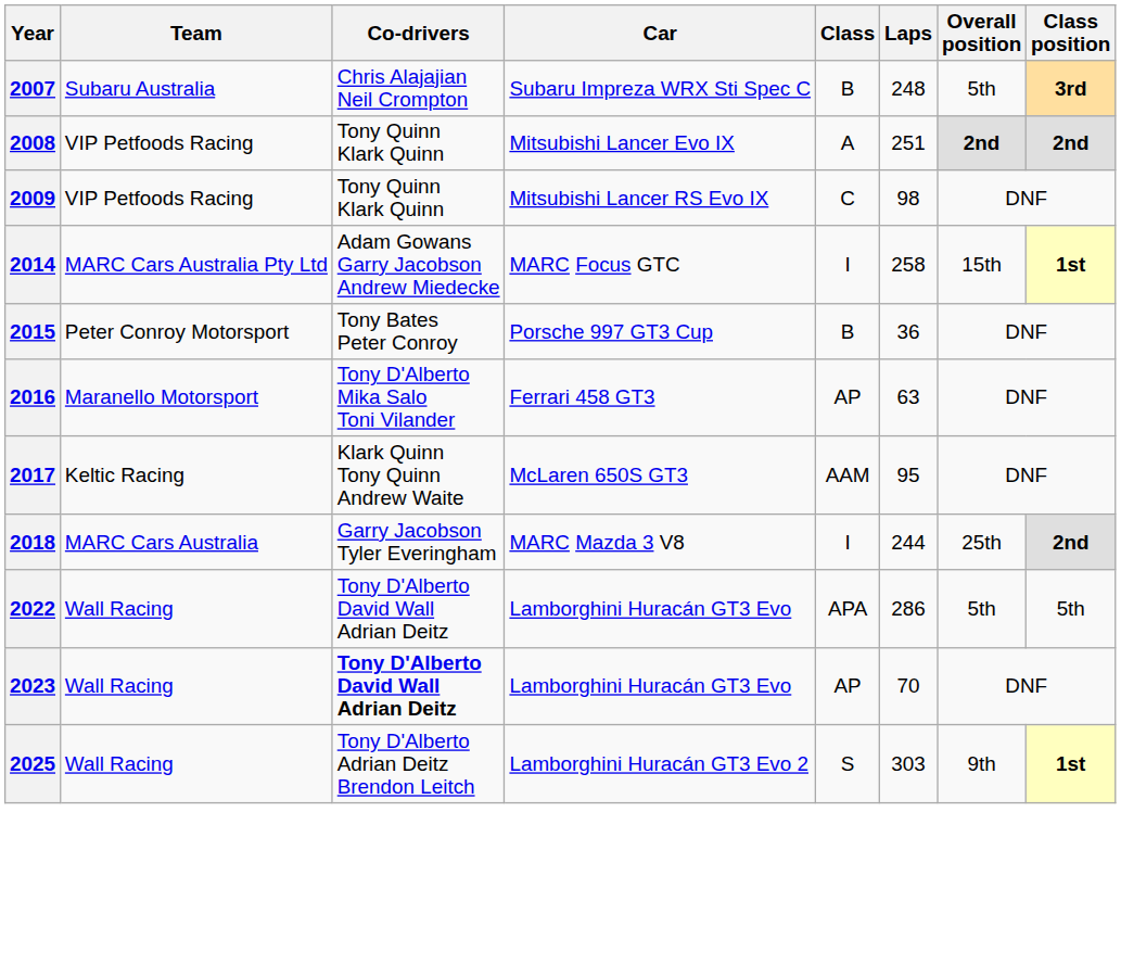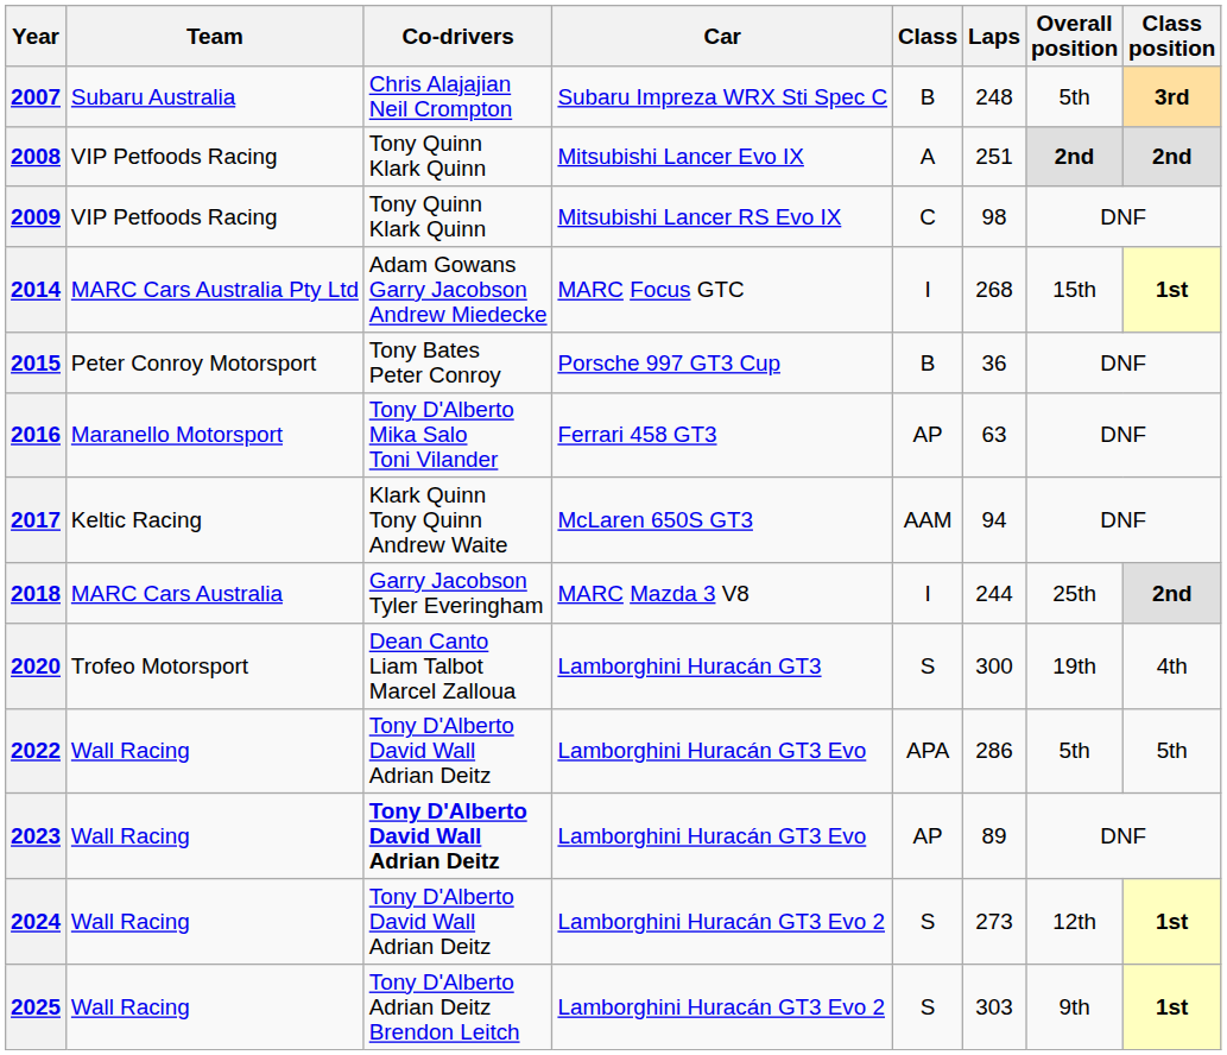2014 | Laps: 258 -> 268
2017 | Laps: 95 -> 94
+ row: 2020 | Trofeo Motorsport | Dean Canto Liam Talbot Marcel Zalloua | Lamborghini Huracán GT3 | S | 300 | 19th | 4th
2023 | Laps: 70 -> 89
+ row: 2024 | Wall Racing | Tony D'Alberto David Wall Adrian Deitz | Lamborghini Huracán GT3 Evo 2 | S | 273 | 12th | 1st
